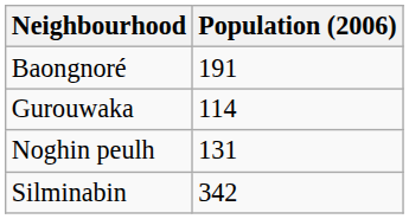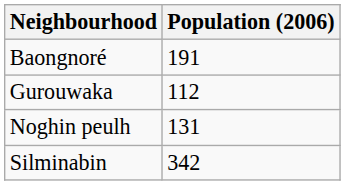Gurouwaka | Population (2006): 114 -> 112
